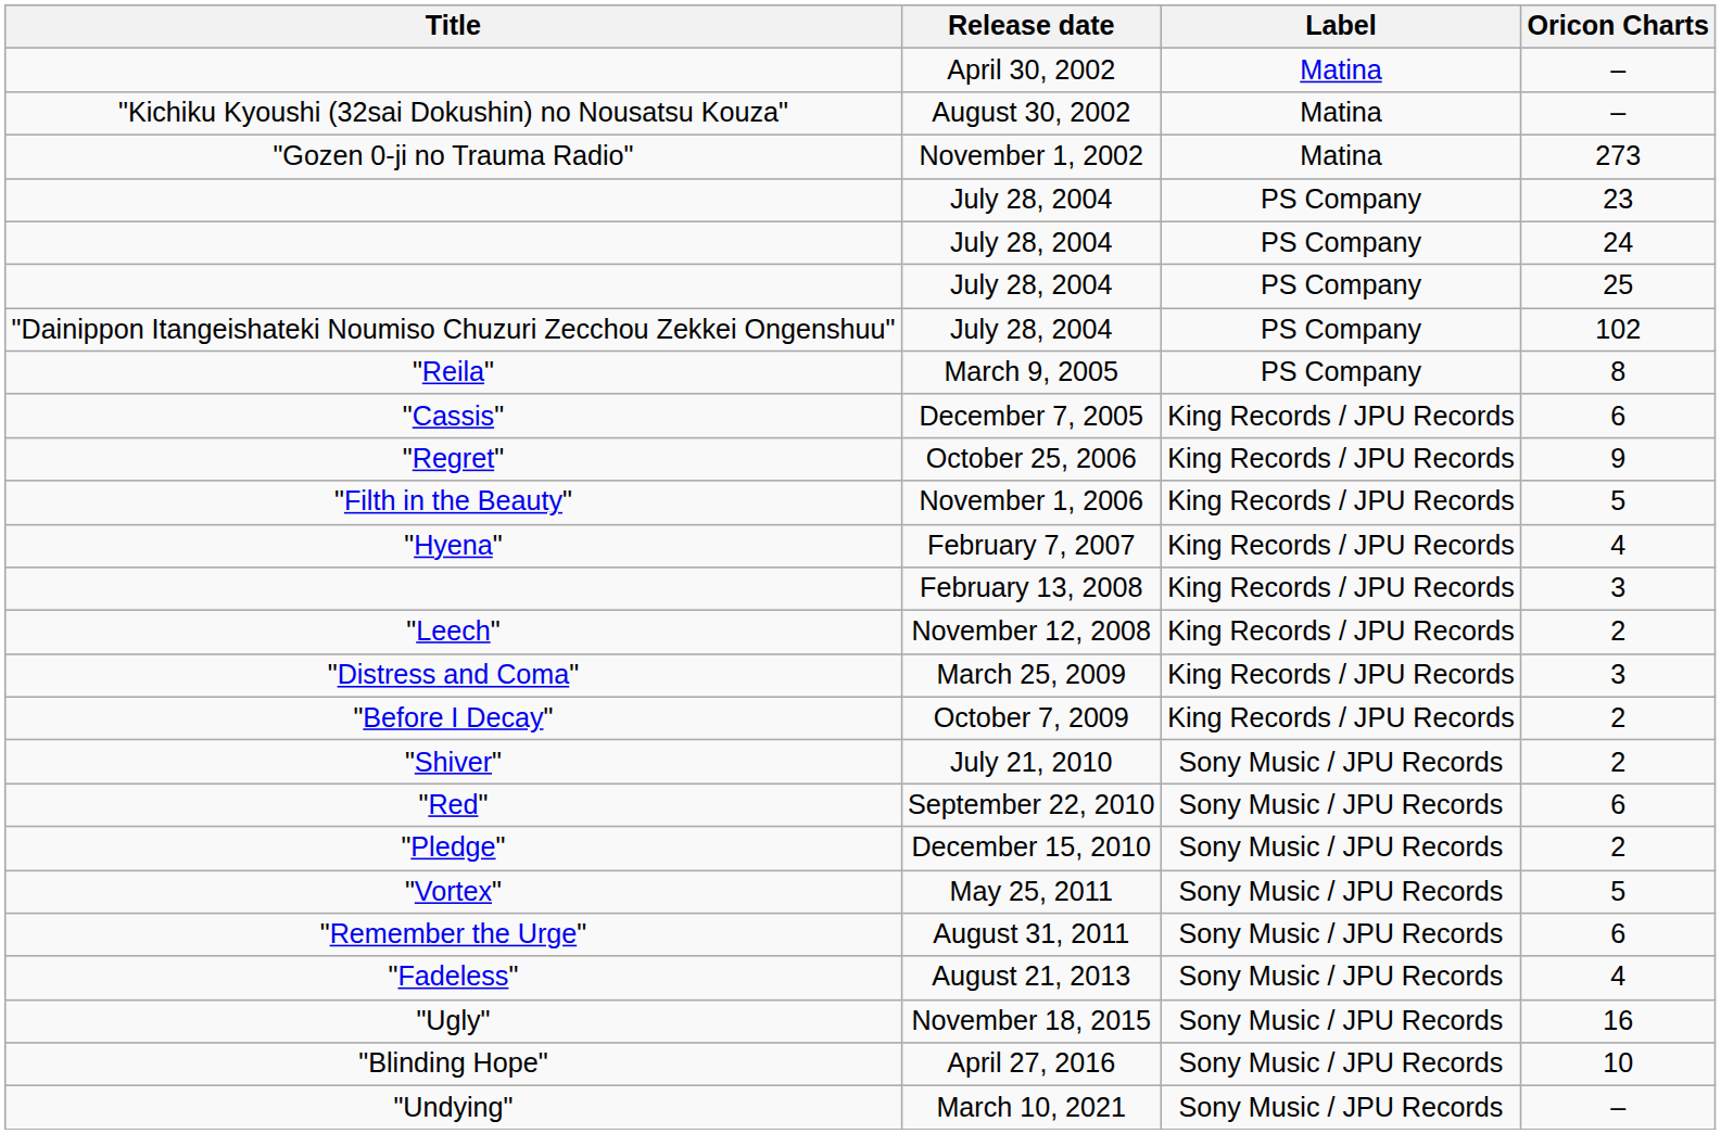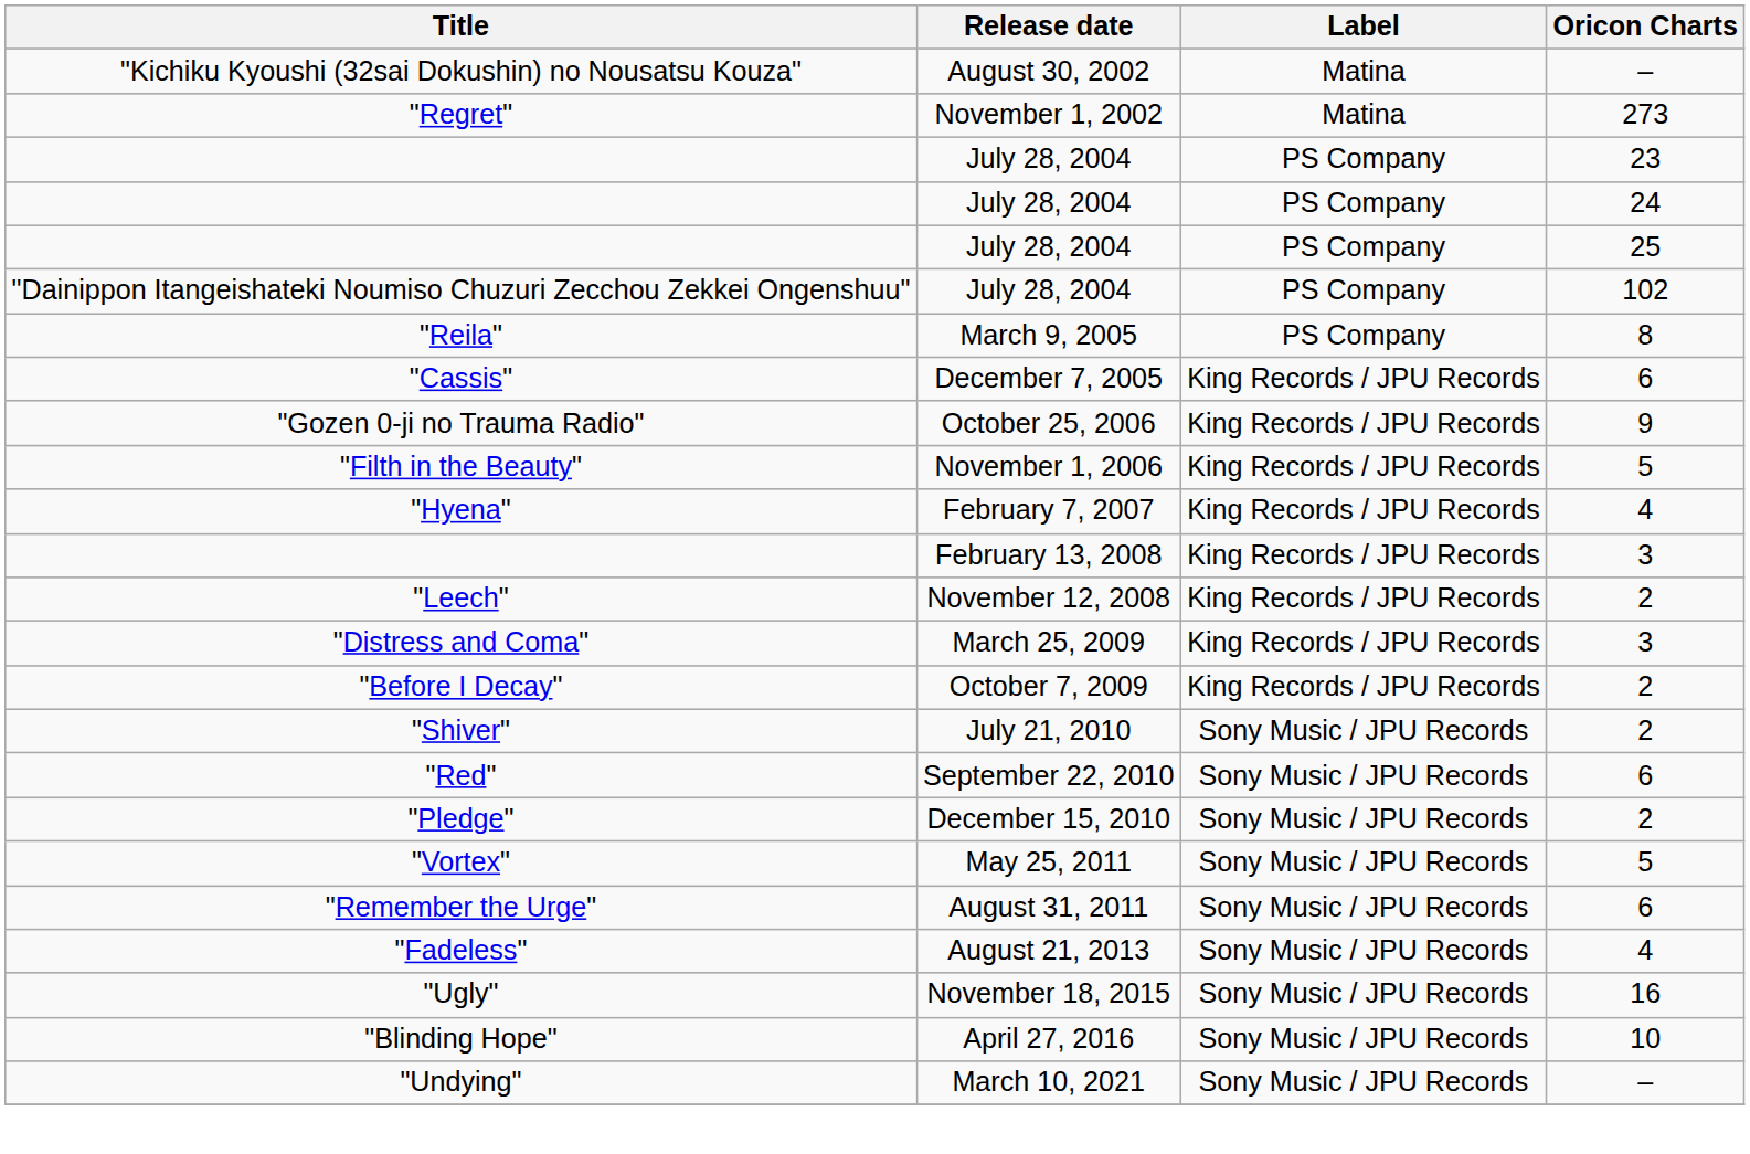- row: April 30, 2002 | Matina | –
November 1, 2002 | Title: "Gozen 0-ji no Trauma Radio" -> "Regret"
October 25, 2006 | Title: "Regret" -> "Gozen 0-ji no Trauma Radio"
